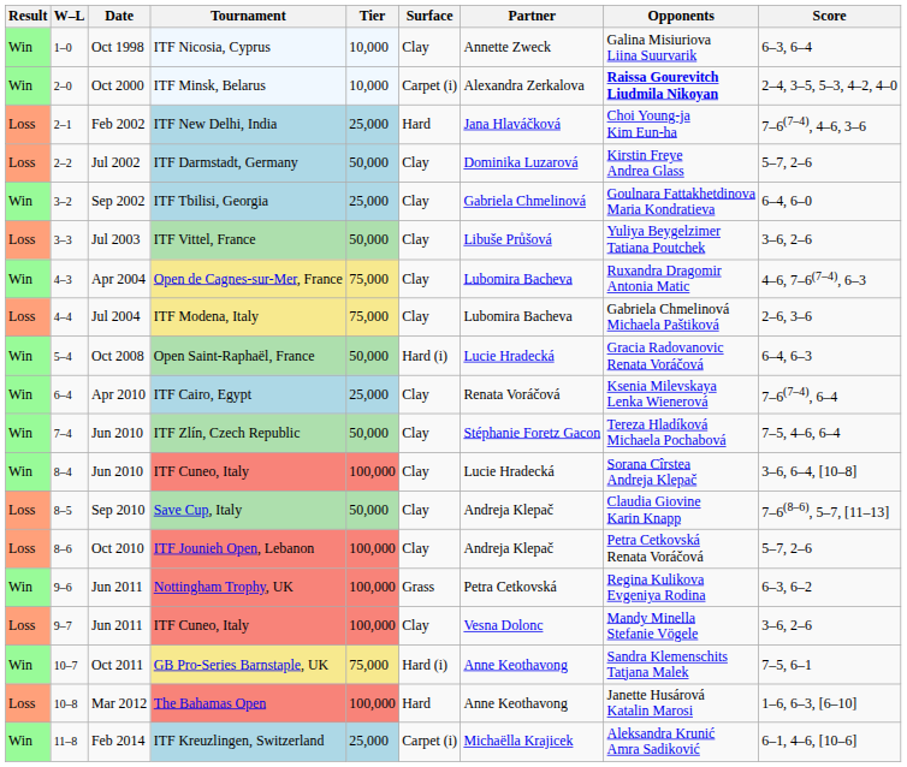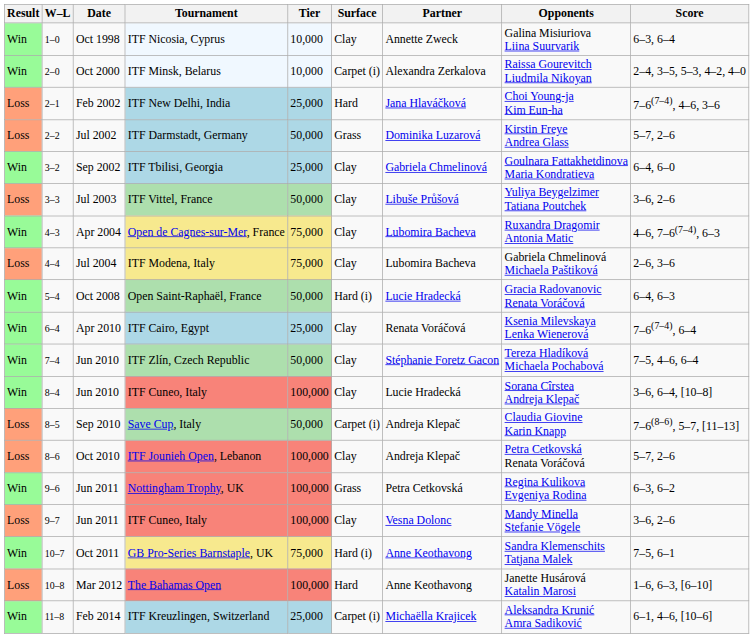ITF Minsk, Belarus | Opponents: bold -> normal
ITF Darmstadt, Germany | Surface: Clay -> Grass
Save Cup, Italy | Surface: Clay -> Carpet (i)
